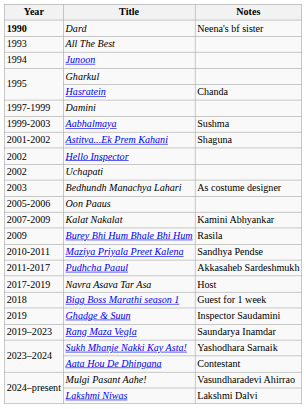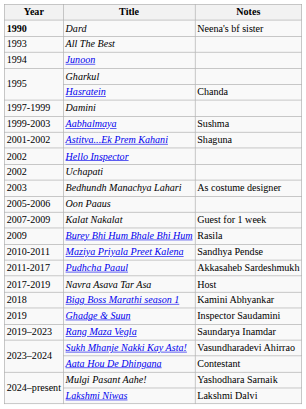Kalat Nakalat | Notes: Kamini Abhyankar -> Guest for 1 week
Bigg Boss Marathi season 1 | Notes: Guest for 1 week -> Kamini Abhyankar
Sukh Mhanje Nakki Kay Asta! | Notes: Yashodhara Sarnaik -> Vasundharadevi Ahirrao
Mulgi Pasant Aahe! | Notes: Vasundharadevi Ahirrao -> Yashodhara Sarnaik
